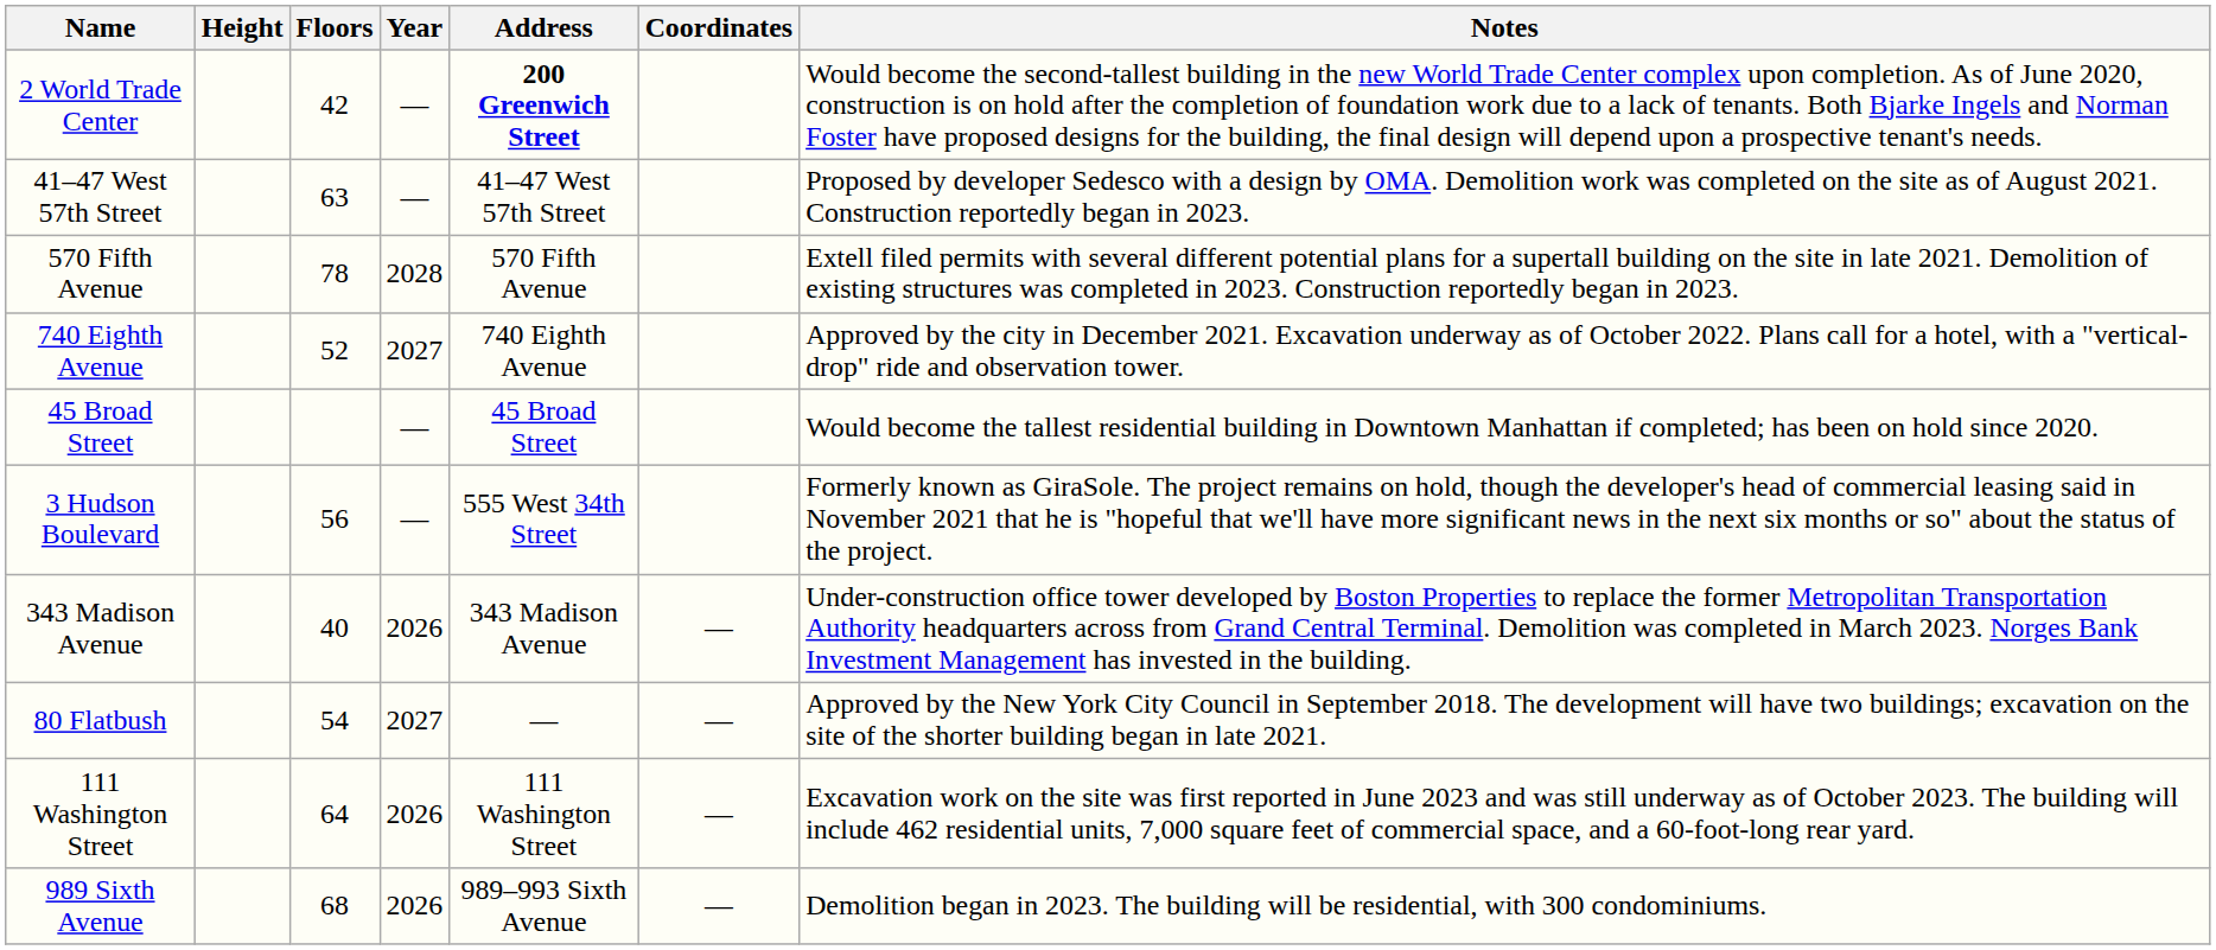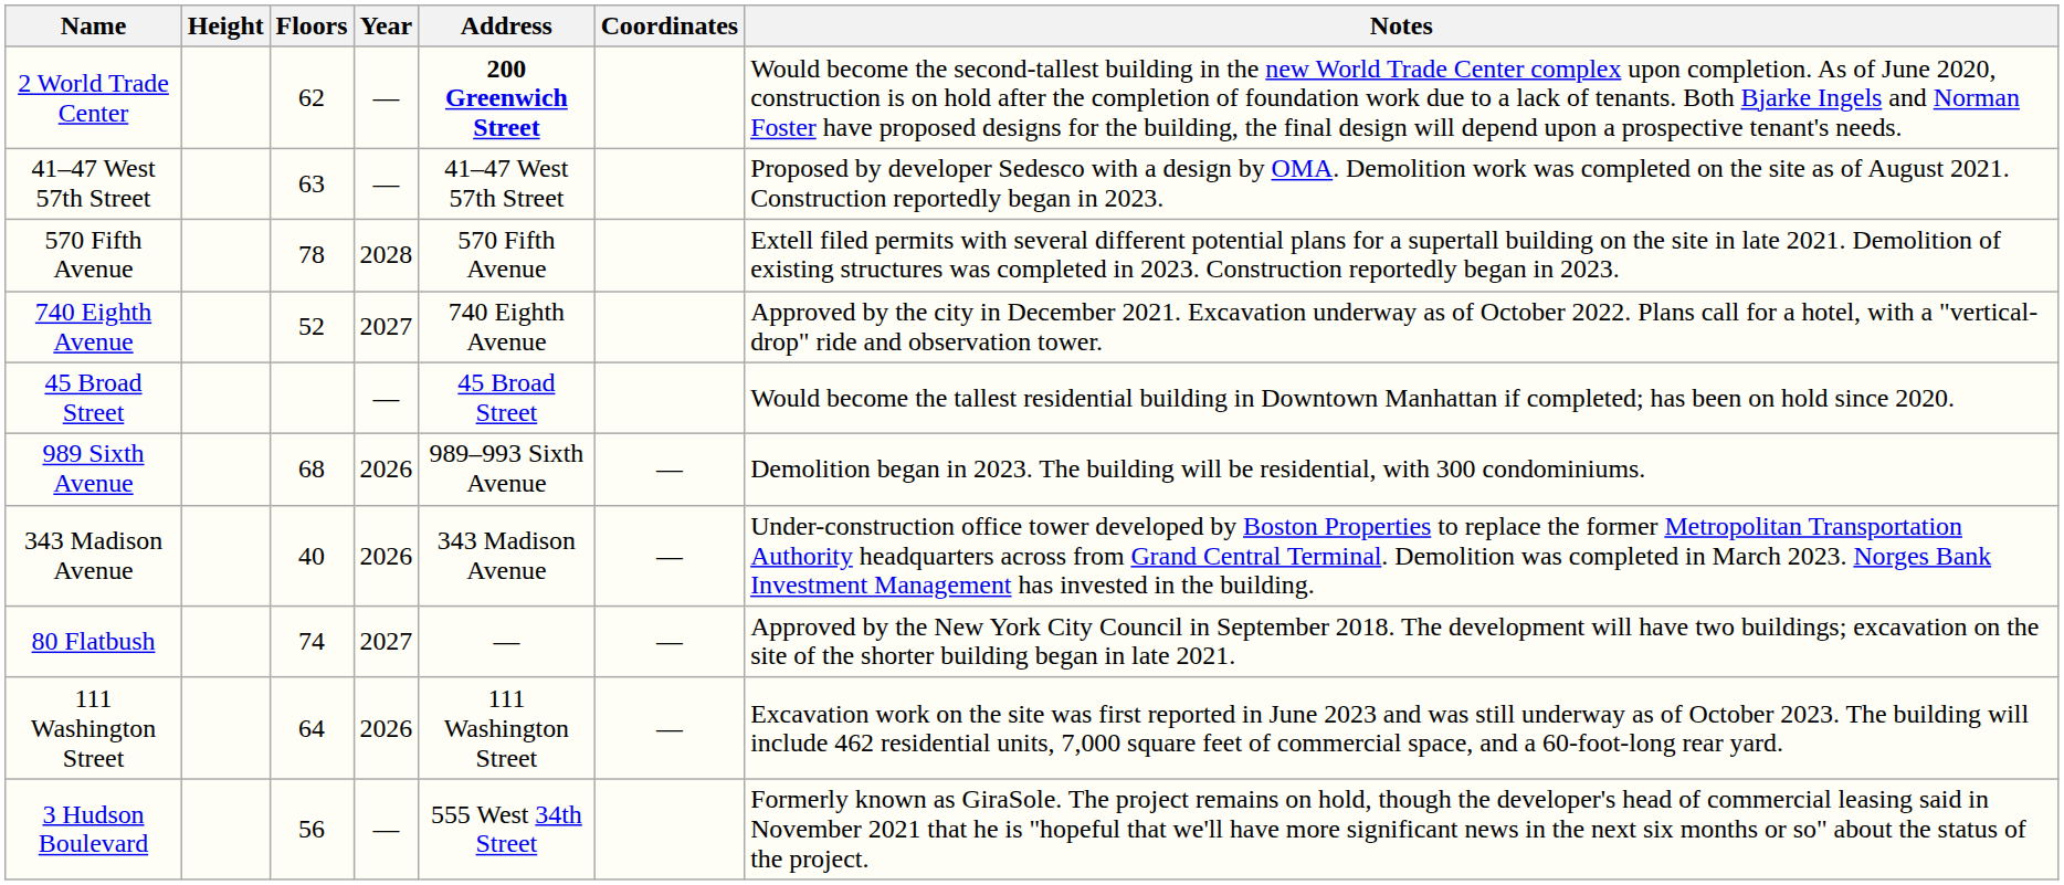2 World Trade Center | Floors: 42 -> 62
rows swapped: 3 Hudson Boulevard <-> 989 Sixth Avenue
80 Flatbush | Floors: 54 -> 74
